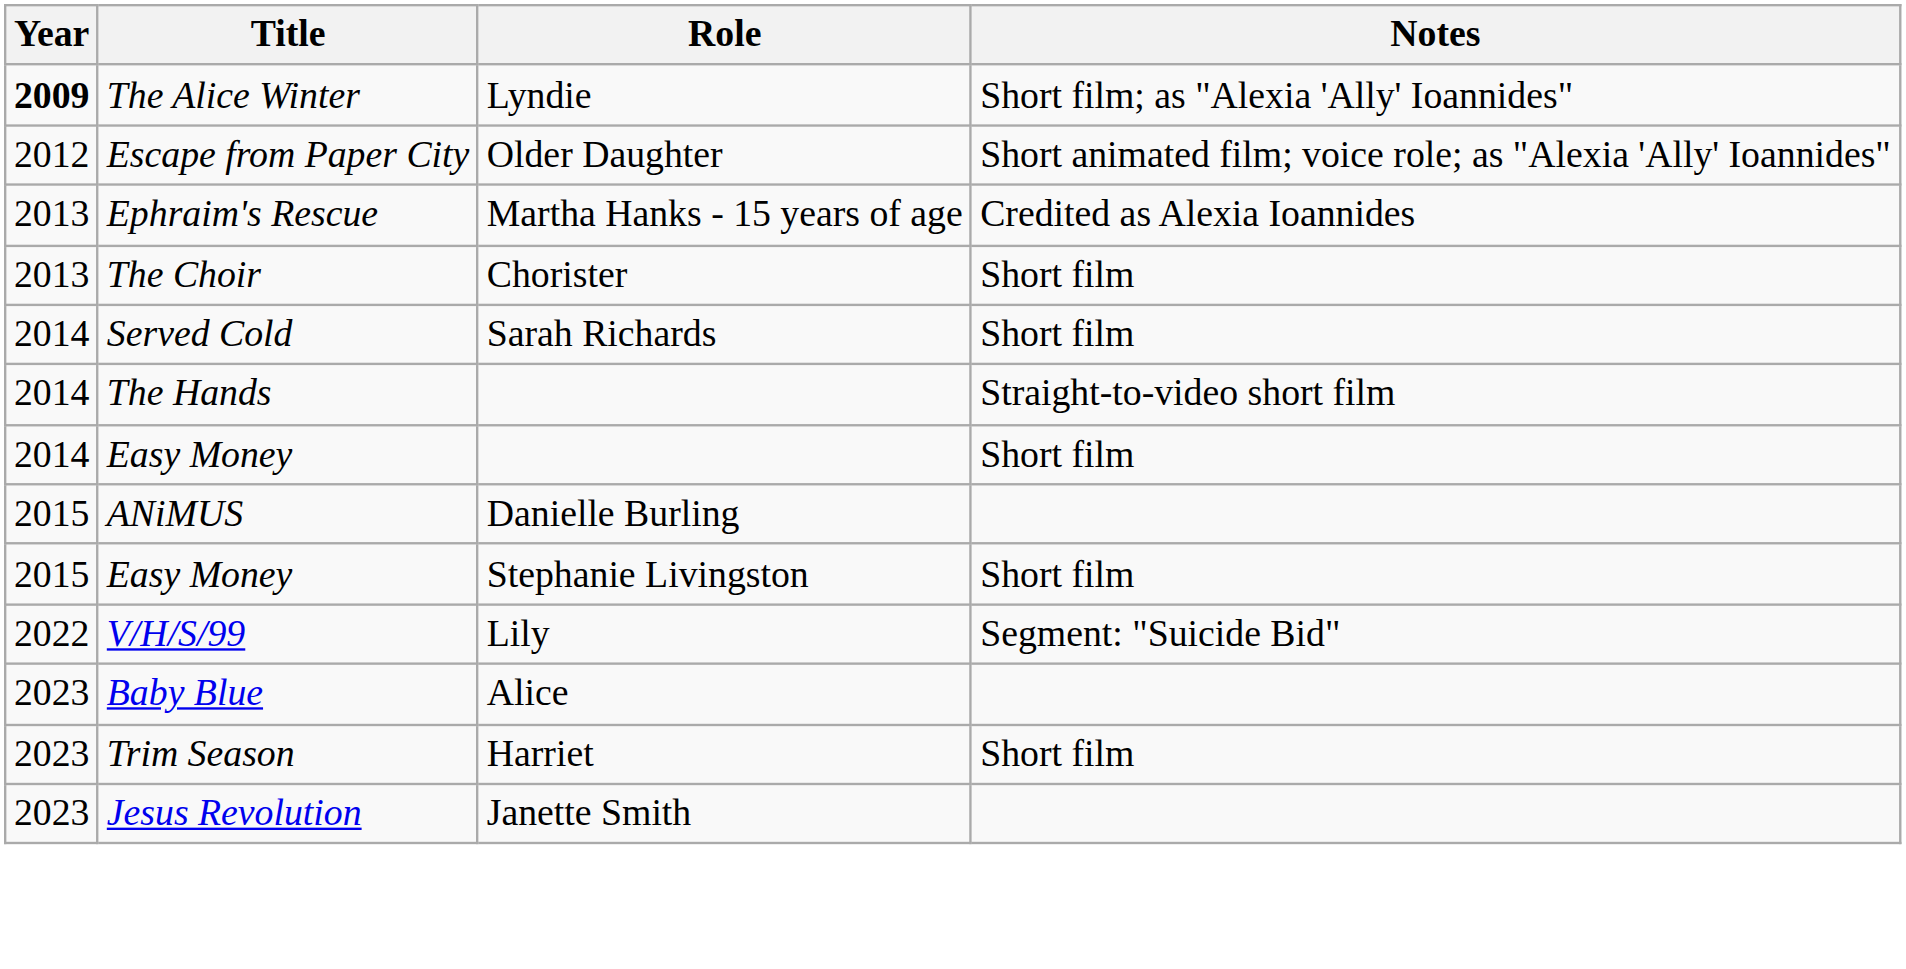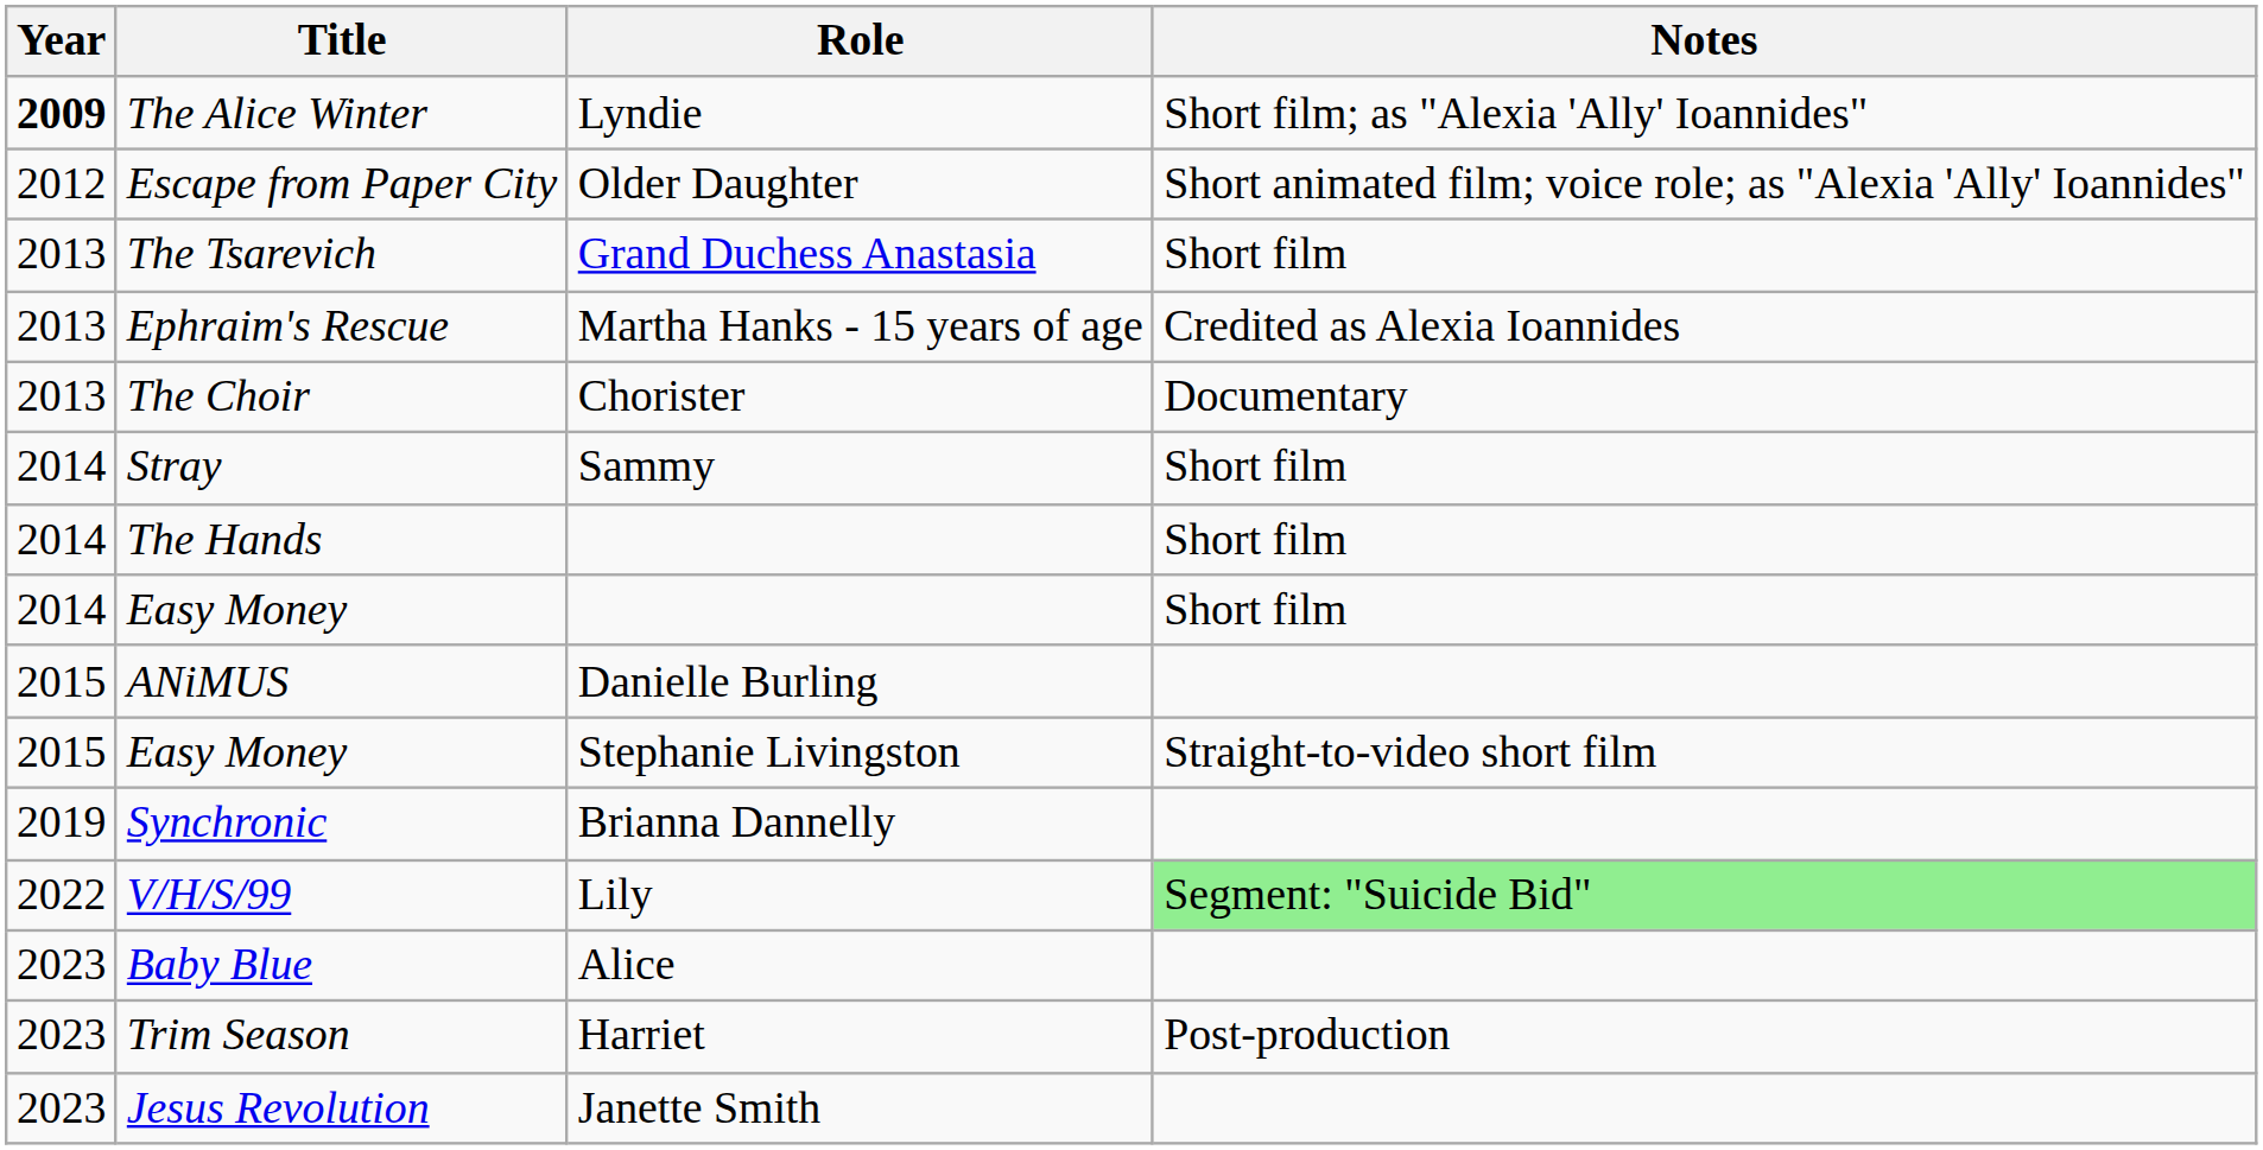+ row: 2013 | The Tsarevich | Grand Duchess Anastasia | Short film
The Choir | Notes: Short film -> Documentary
- row: 2014 | Served Cold | Sarah Richards | Short film
+ row: 2014 | Stray | Sammy | Short film
The Hands | Notes: Straight-to-video short film -> Short film
Easy Money / Stephanie Livingston | Notes: Short film -> Straight-to-video short film
+ row: 2019 | Synchronic | Brianna Dannelly
V/H/S/99 | Notes: no background -> lightgreen background
Trim Season | Notes: Short film -> Post-production
